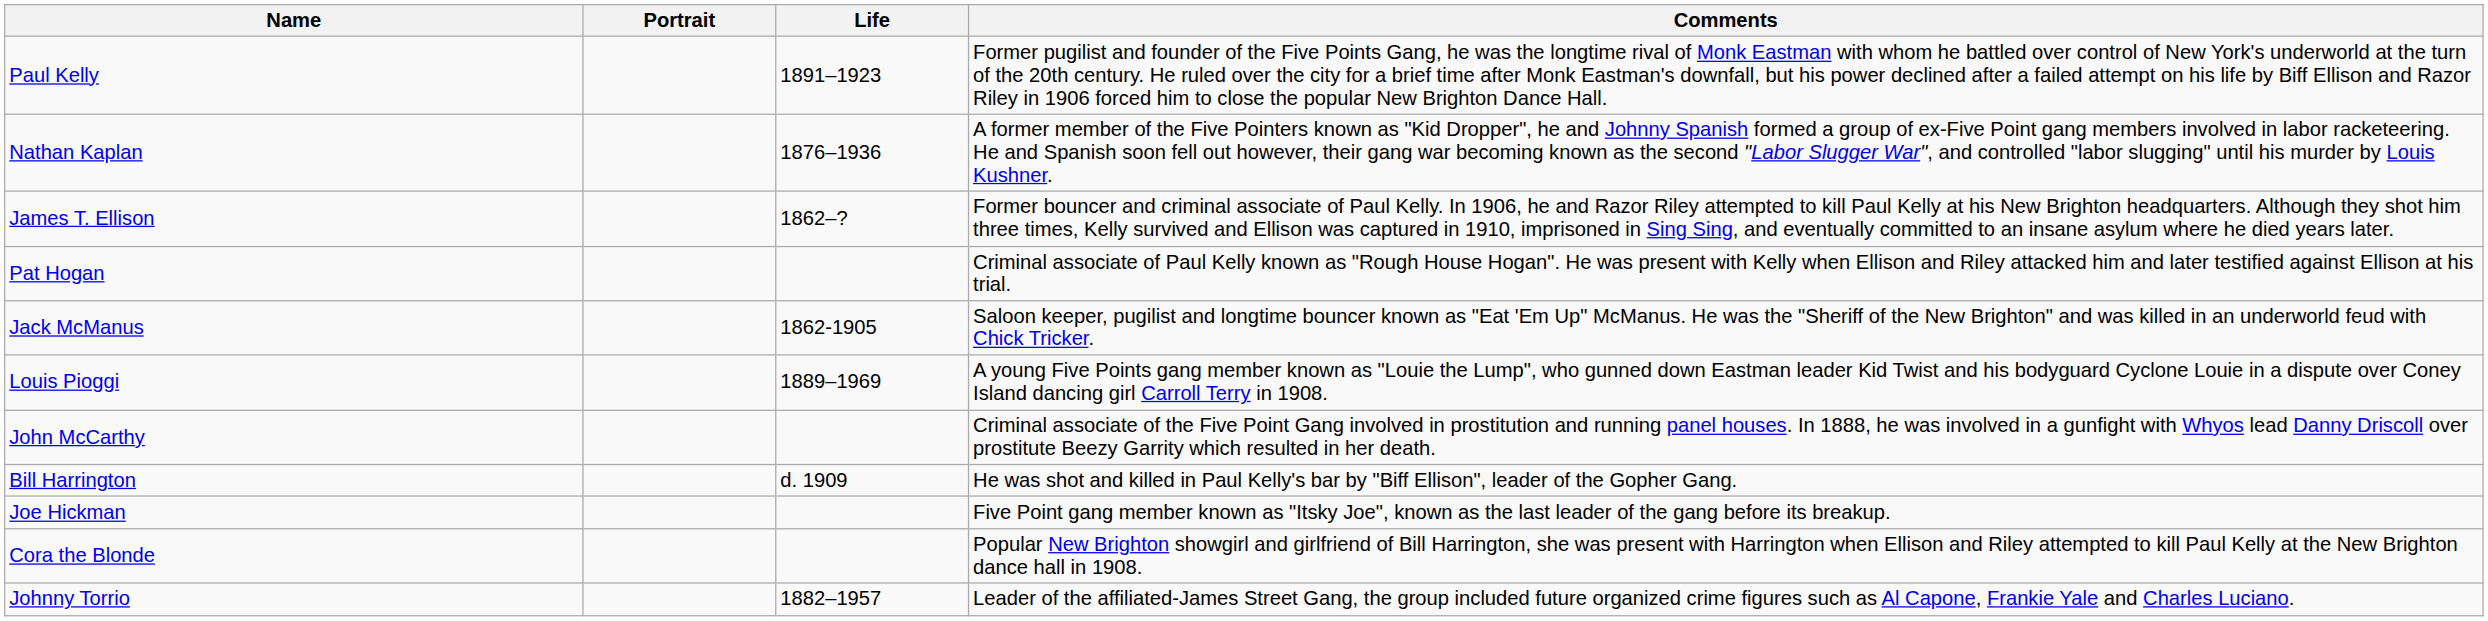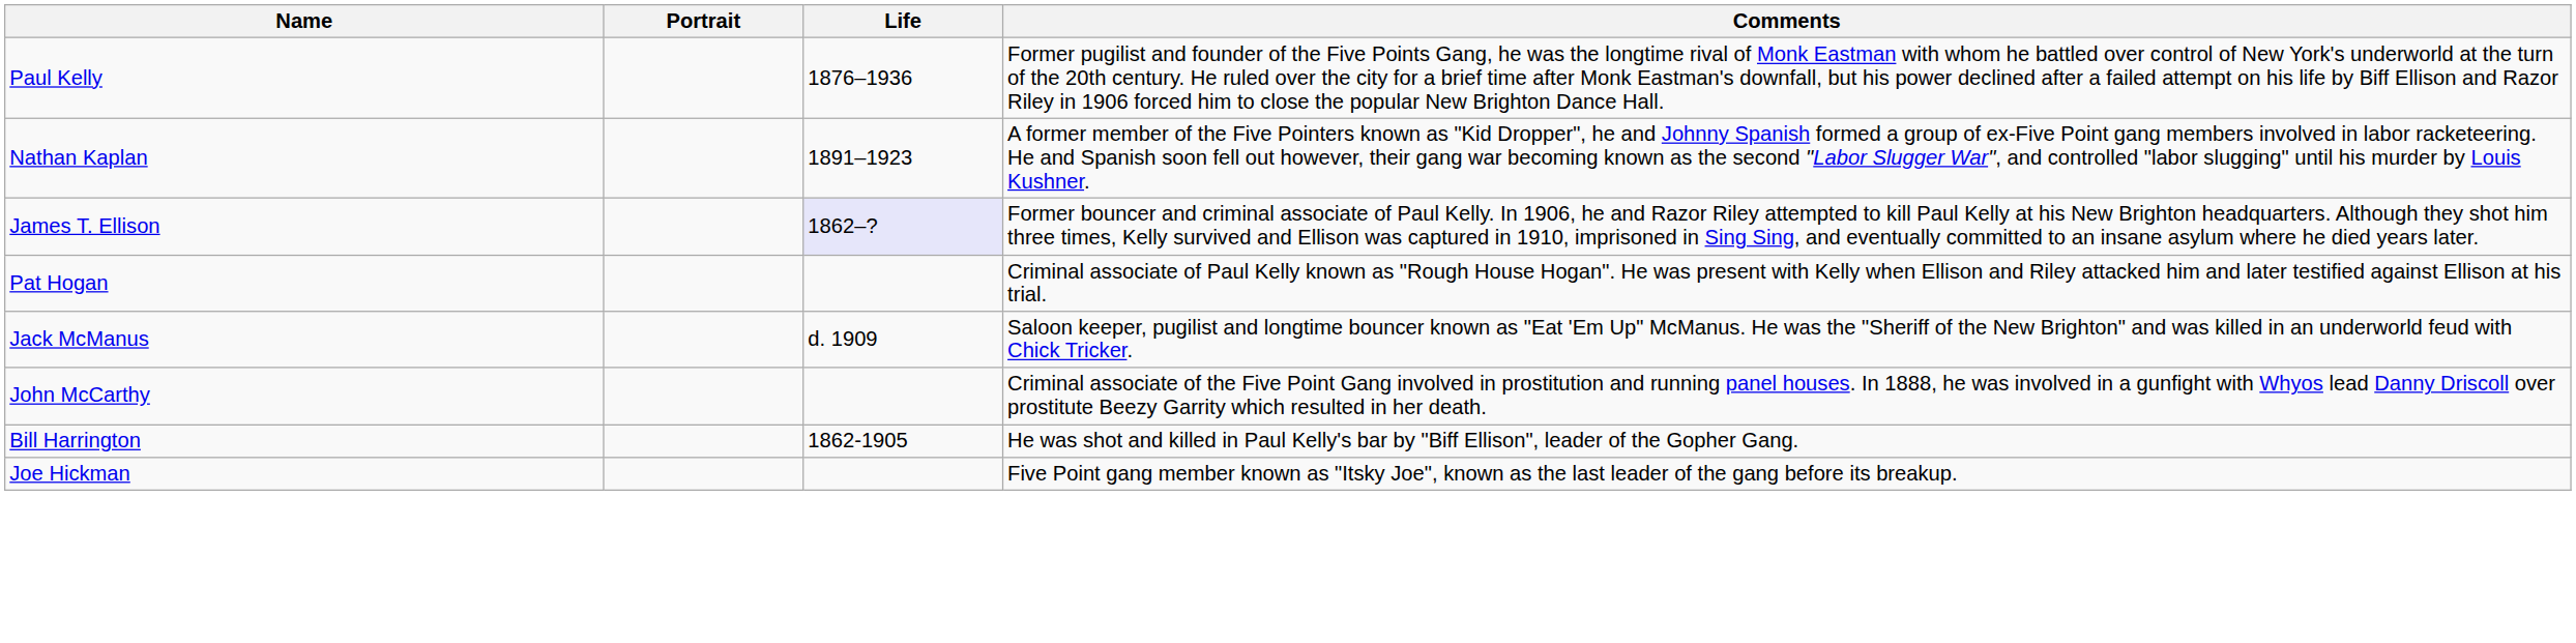Paul Kelly | Life: 1891–1923 -> 1876–1936
Nathan Kaplan | Life: 1876–1936 -> 1891–1923
James T. Ellison | Life: no background -> lavender background
Jack McManus | Life: 1862-1905 -> d. 1909
- row: Louis Pioggi | 1889–1969 | A young Five Points gang member known as "Louie the Lump", who gunned down Eastman leader Kid Twist and his bodyguard Cyclone Louie in a dispute over Coney Island dancing girl Carroll Terry in 1908.
Bill Harrington | Life: d. 1909 -> 1862-1905
- row: Cora the Blonde | Popular New Brighton showgirl and girlfriend of Bill Harrington, she was present with Harrington when Ellison and Riley attempted to kill Paul Kelly at the New Brighton dance hall in 1908.
- row: Johnny Torrio | 1882–1957 | Leader of the affiliated-James Street Gang, the group included future organized crime figures such as Al Capone, Frankie Yale and Charles Luciano.
